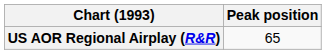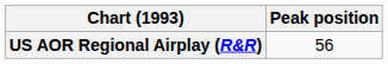US AOR Regional Airplay (R&R) | Peak position: 65 -> 56
